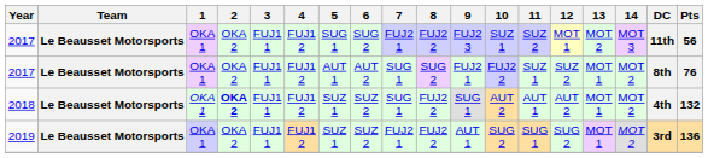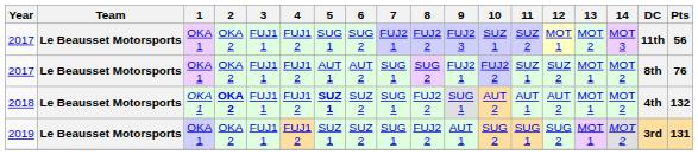2018 | 5: normal -> bold
2019 | 7: FUJ2 1 -> SUG 1
2019 | Pts: 136 -> 131
